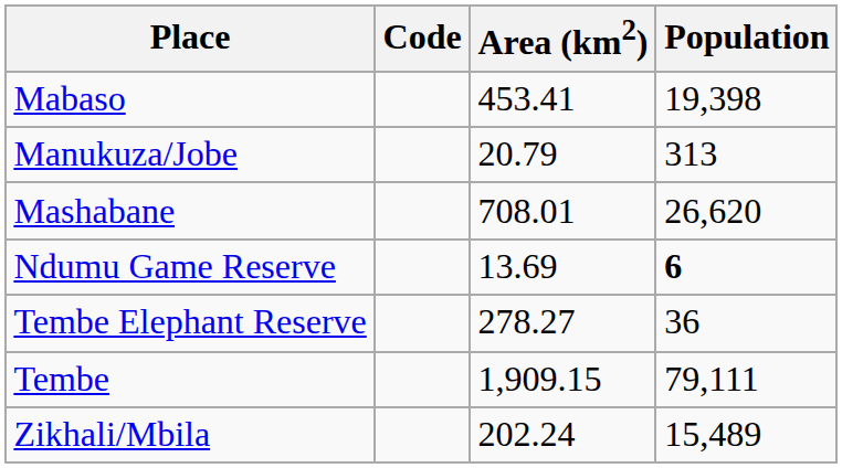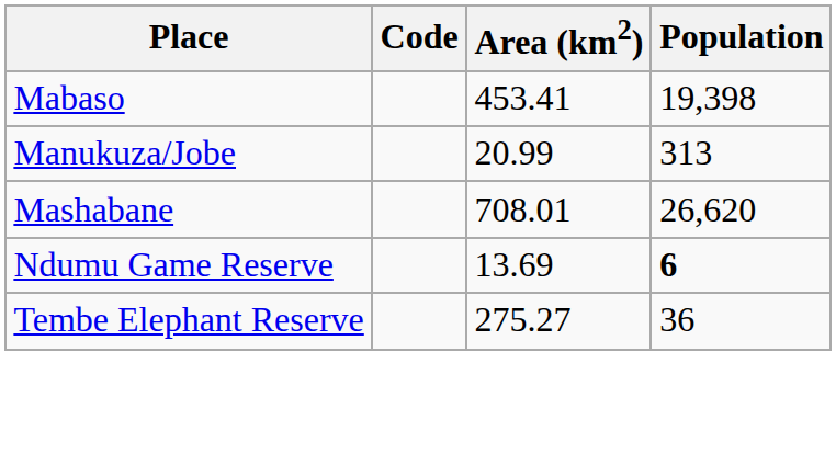Manukuza/Jobe | Area (km2): 20.79 -> 20.99
Tembe Elephant Reserve | Area (km2): 278.27 -> 275.27
- row: Tembe | 1,909.15 | 79,111
- row: Zikhali/Mbila | 202.24 | 15,489
